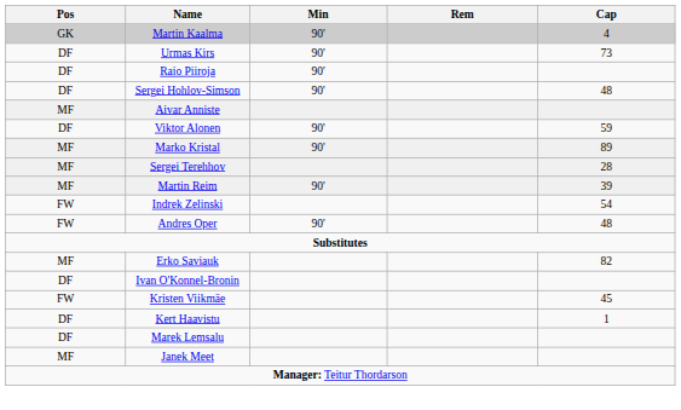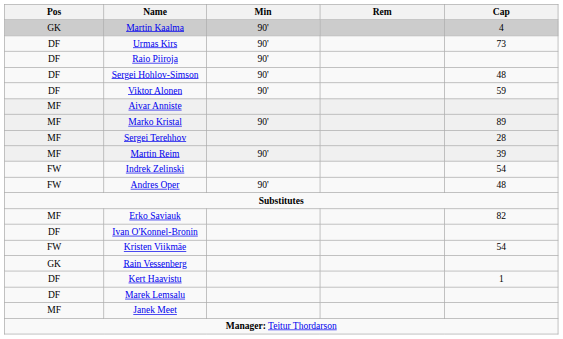rows swapped: Viktor Alonen <-> Aivar Anniste
Kristen Viikmäe | Cap: 45 -> 54
+ row: GK | Rain Vessenberg
